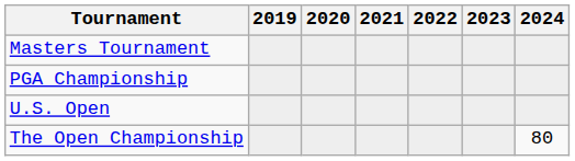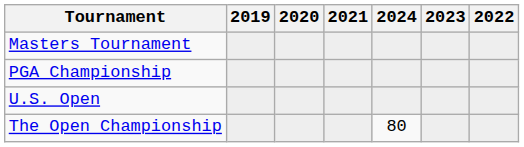columns swapped: 2022 <-> 2024
